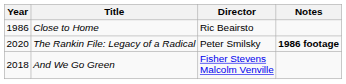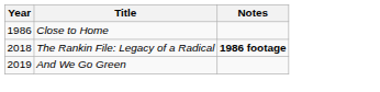- column: Director | Ric Beairsto | Peter Smilsky | Fisher Stevens Malcolm Venville
The Rankin File: Legacy of a Radical | Year: 2020 -> 2018
And We Go Green | Year: 2018 -> 2019
